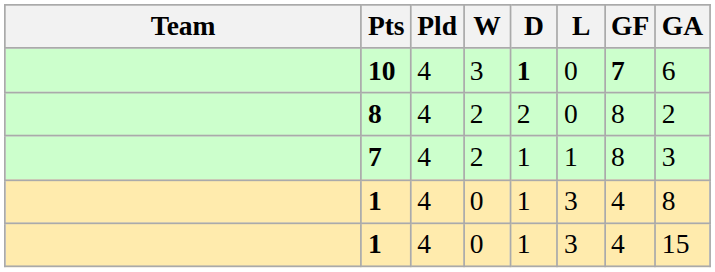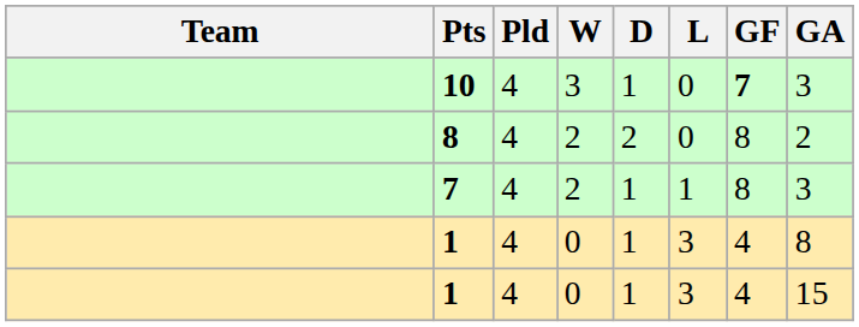10 | D: bold -> normal
10 | GA: 6 -> 3
